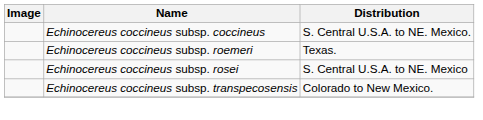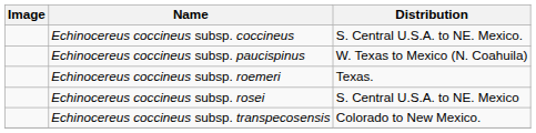+ row: Echinocereus coccineus subsp. paucispinus | W. Texas to Mexico (N. Coahuila)
